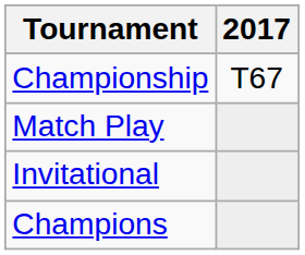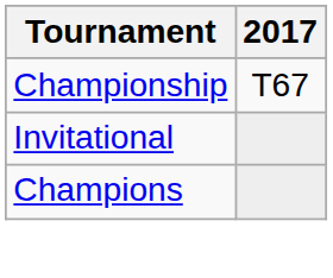- row: Match Play
